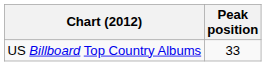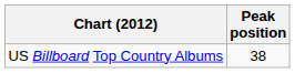US Billboard Top Country Albums | Peak position: 33 -> 38
